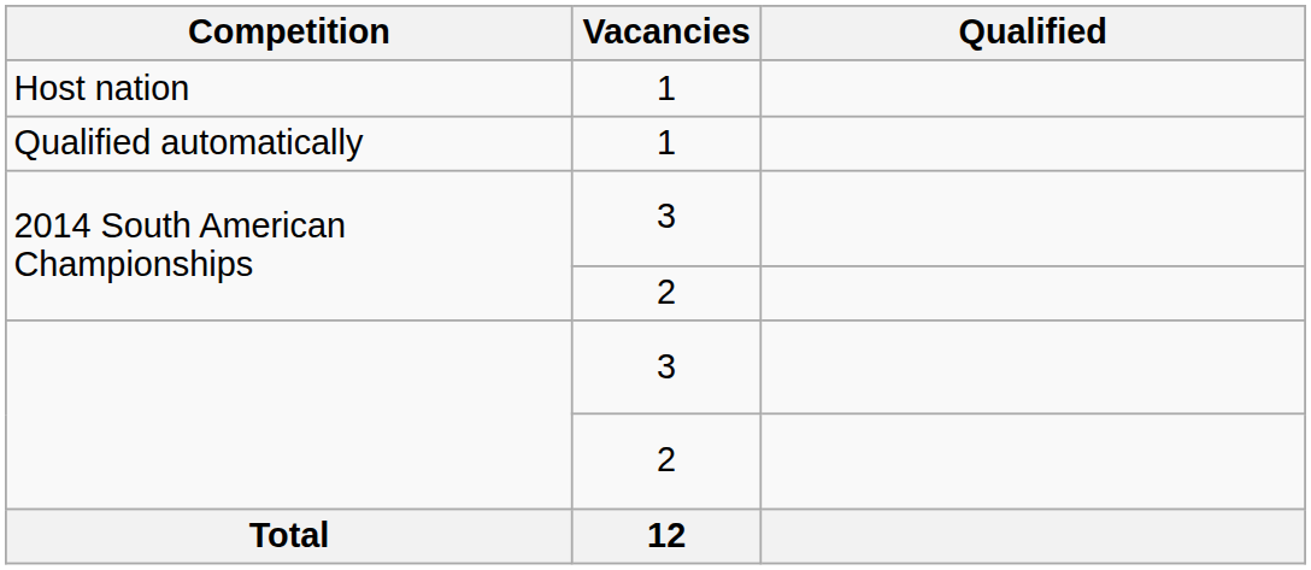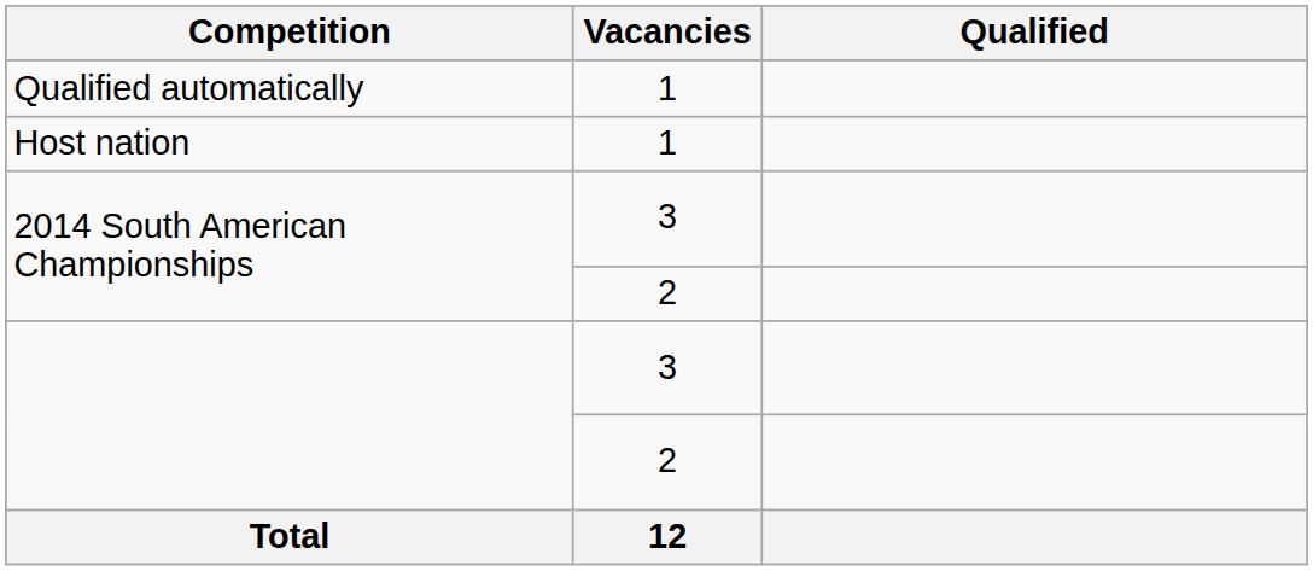rows swapped: Host nation <-> Qualified automatically
